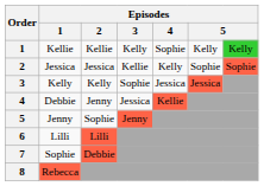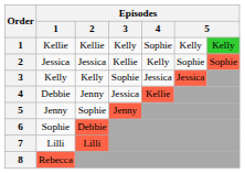6 | Episodes / 1: Lilli -> Sophie
6 | Episodes / 2: Lilli -> Debbie
7 | Episodes / 1: Sophie -> Lilli
7 | Episodes / 2: Debbie -> Lilli
